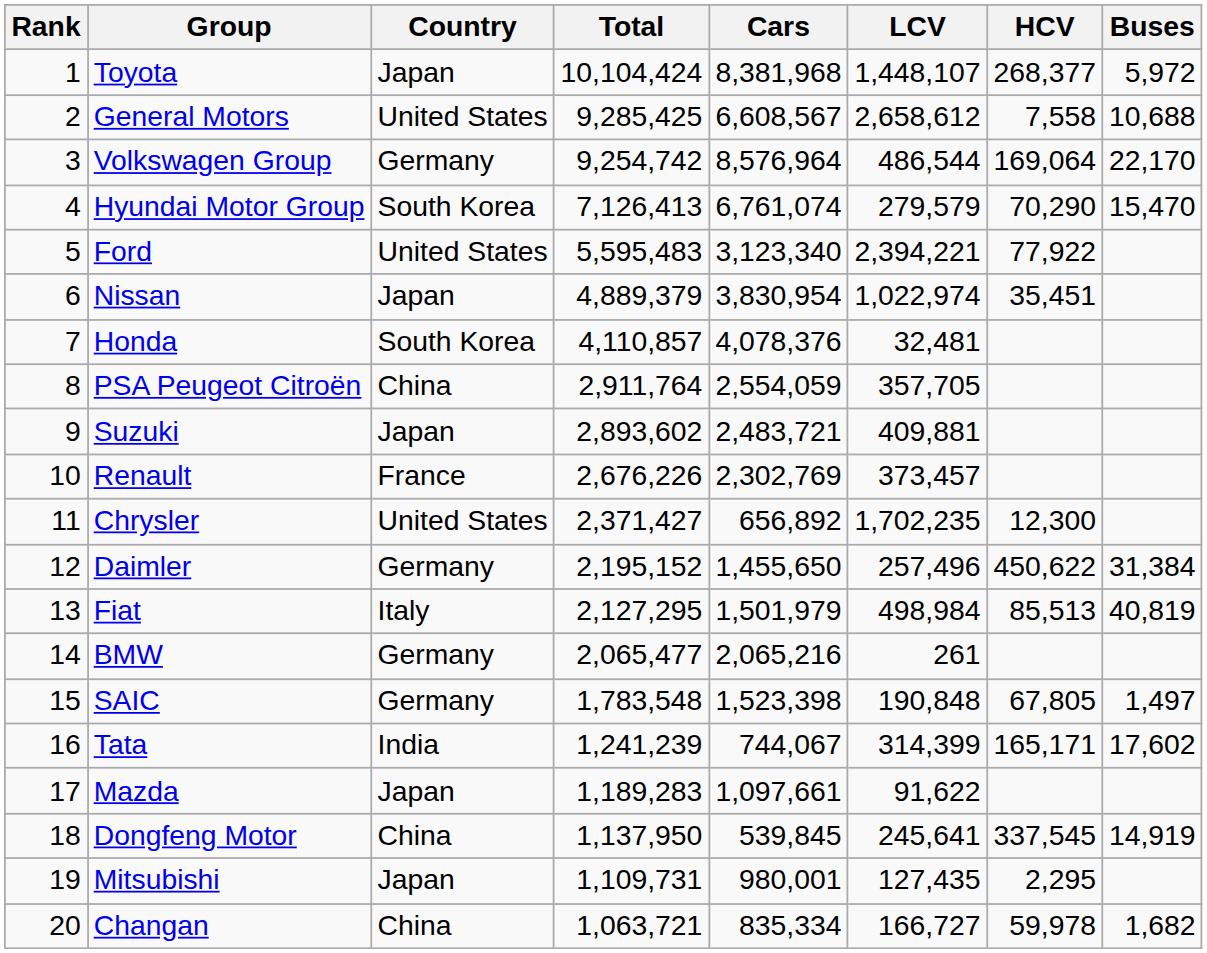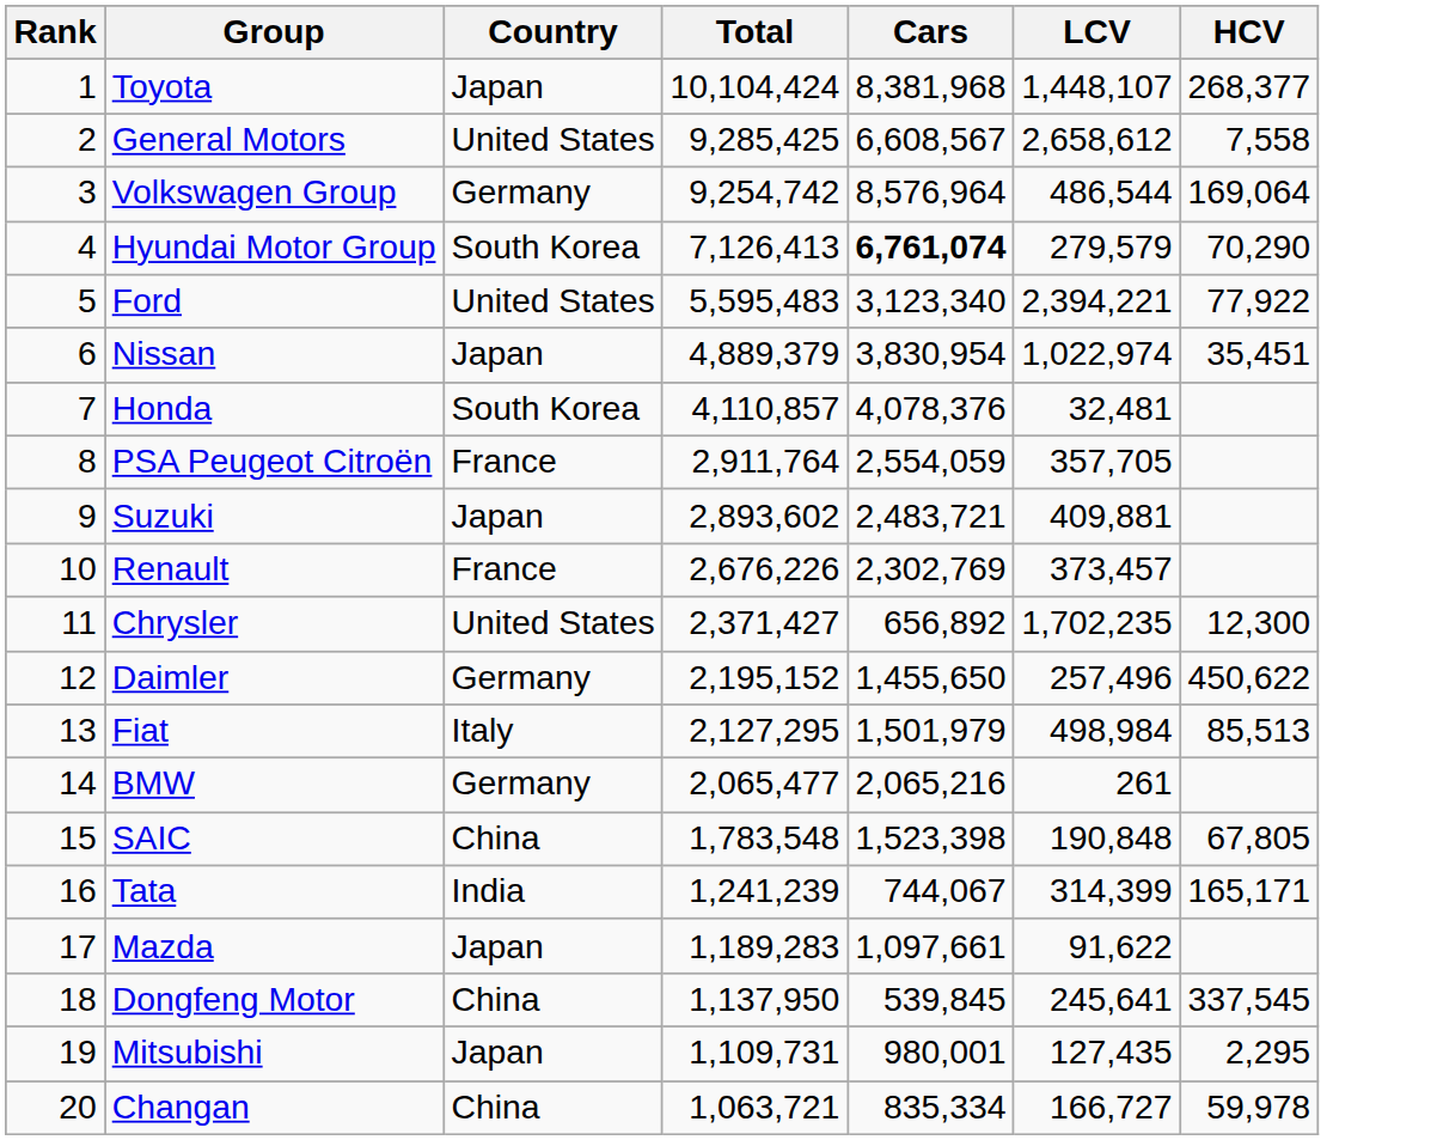- column: Buses | 5,972 | 10,688 | 22,170 | 15,470 | 31,384 | 40,819 | 1,497 | 17,602 | 14,919 | 1,682
Hyundai Motor Group | Cars: normal -> bold
PSA Peugeot Citroën | Country: China -> France
SAIC | Country: Germany -> China
